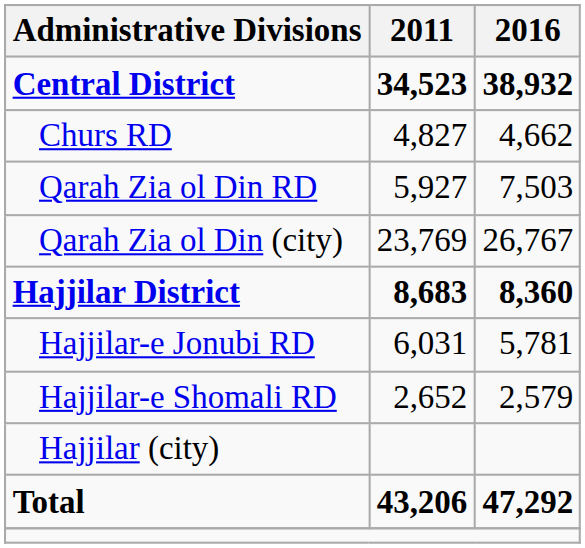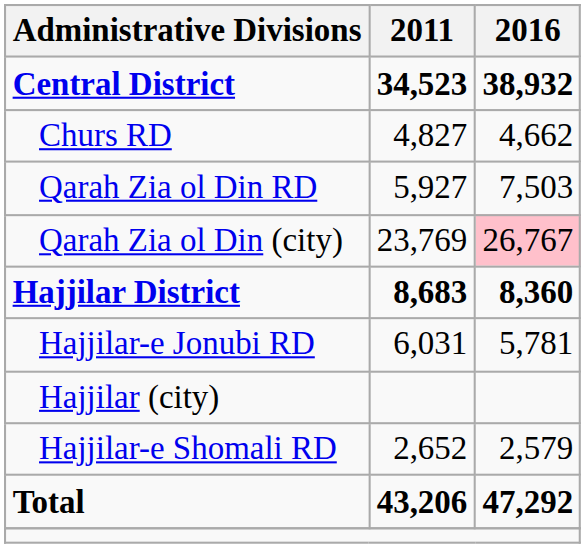Qarah Zia ol Din (city) | 2016: no background -> pink background
rows swapped: Hajjilar-e Shomali RD <-> Hajjilar (city)
